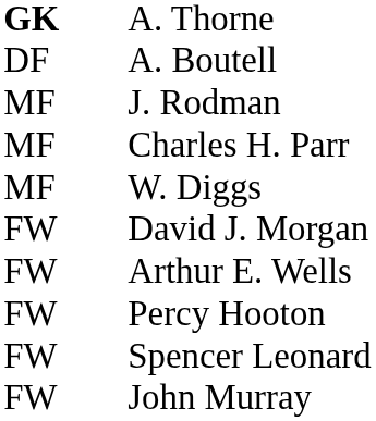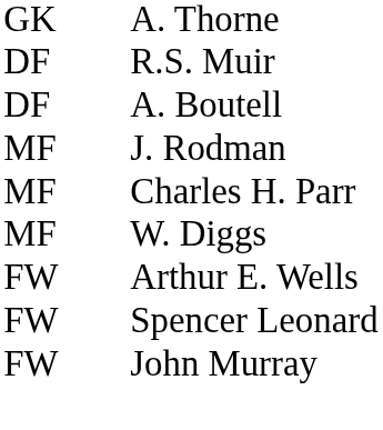A. Thorne | column 1: bold -> normal
+ row: DF | R.S. Muir
- row: FW | David J. Morgan
- row: FW | Percy Hooton
